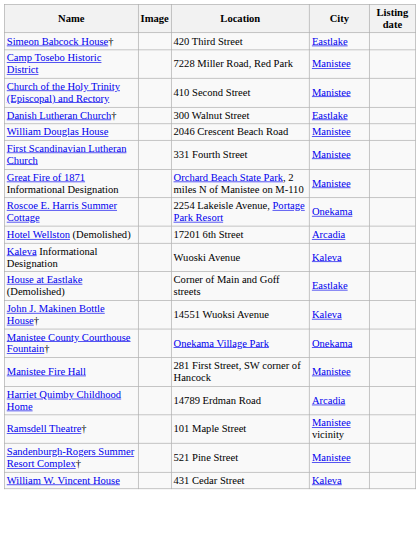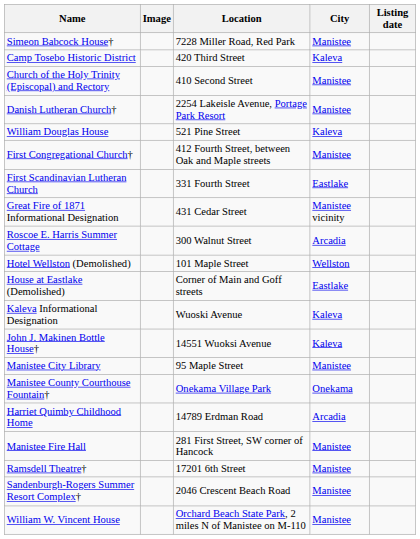Simeon Babcock House† | Location: 420 Third Street -> 7228 Miller Road, Red Park
Simeon Babcock House† | City: Eastlake -> Manistee
Camp Tosebo Historic District | Location: 7228 Miller Road, Red Park -> 420 Third Street
Camp Tosebo Historic District | City: Manistee -> Kaleva
Danish Lutheran Church† | Location: 300 Walnut Street -> 2254 Lakeisle Avenue, Portage Park Resort
Danish Lutheran Church† | City: Eastlake -> Manistee
William Douglas House | Location: 2046 Crescent Beach Road -> 521 Pine Street
William Douglas House | City: Manistee -> Kaleva
+ row: First Congregational Church† | 412 Fourth Street, between Oak and Maple streets | Manistee
First Scandinavian Lutheran Church | City: Manistee -> Eastlake
Great Fire of 1871 Informational Designation | Location: Orchard Beach State Park, 2 miles N of Manistee on M-110 -> 431 Cedar Street
Great Fire of 1871 Informational Designation | City: Manistee -> Manistee vicinity
Roscoe E. Harris Summer Cottage | Location: 2254 Lakeisle Avenue, Portage Park Resort -> 300 Walnut Street
Roscoe E. Harris Summer Cottage | City: Onekama -> Arcadia
Hotel Wellston (Demolished) | Location: 17201 6th Street -> 101 Maple Street
Hotel Wellston (Demolished) | City: Arcadia -> Wellston
rows swapped: House at Eastlake (Demolished) <-> Kaleva Informational Designation
+ row: Manistee City Library | 95 Maple Street | Manistee
rows swapped: Manistee Fire Hall <-> Harriet Quimby Childhood Home
Ramsdell Theatre† | Location: 101 Maple Street -> 17201 6th Street
Ramsdell Theatre† | City: Manistee vicinity -> Manistee
Sandenburgh-Rogers Summer Resort Complex† | Location: 521 Pine Street -> 2046 Crescent Beach Road
William W. Vincent House | Location: 431 Cedar Street -> Orchard Beach State Park, 2 miles N of Manistee on M-110
William W. Vincent House | City: Kaleva -> Manistee
